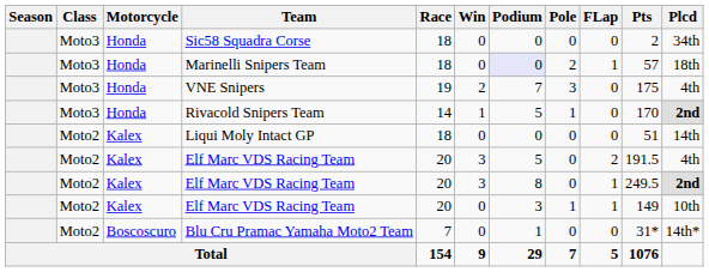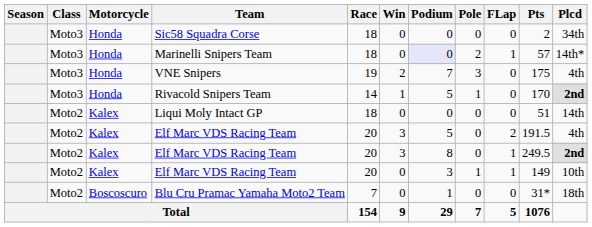Marinelli Snipers Team | Plcd: 18th -> 14th*
Blu Cru Pramac Yamaha Moto2 Team | Plcd: 14th* -> 18th
